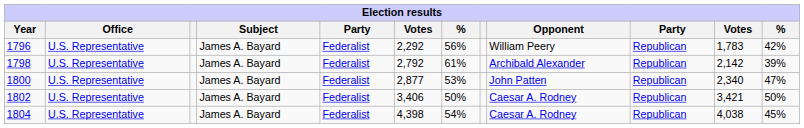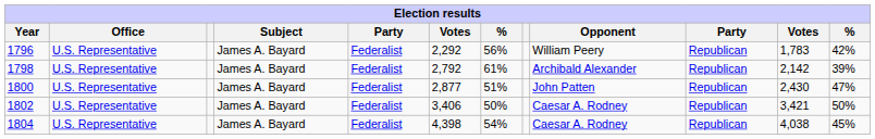1800 | column 7: 53% -> 51%
1800 | column 11: 2,340 -> 2,430
